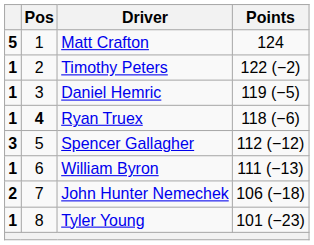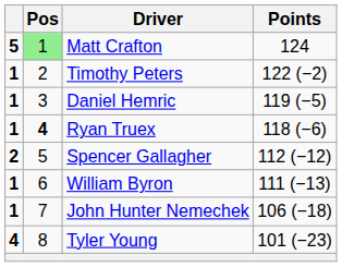Matt Crafton | Pos: no background -> lightgreen background
Spencer Gallagher | column 1: 3 -> 2
John Hunter Nemechek | column 1: 2 -> 1
Tyler Young | column 1: 1 -> 4
